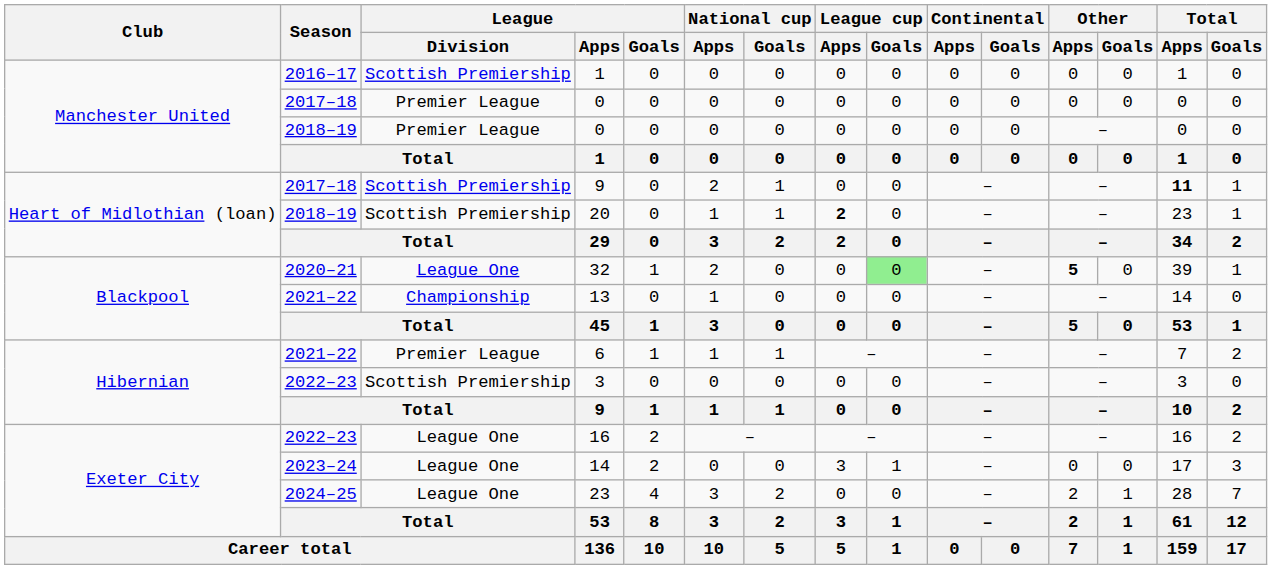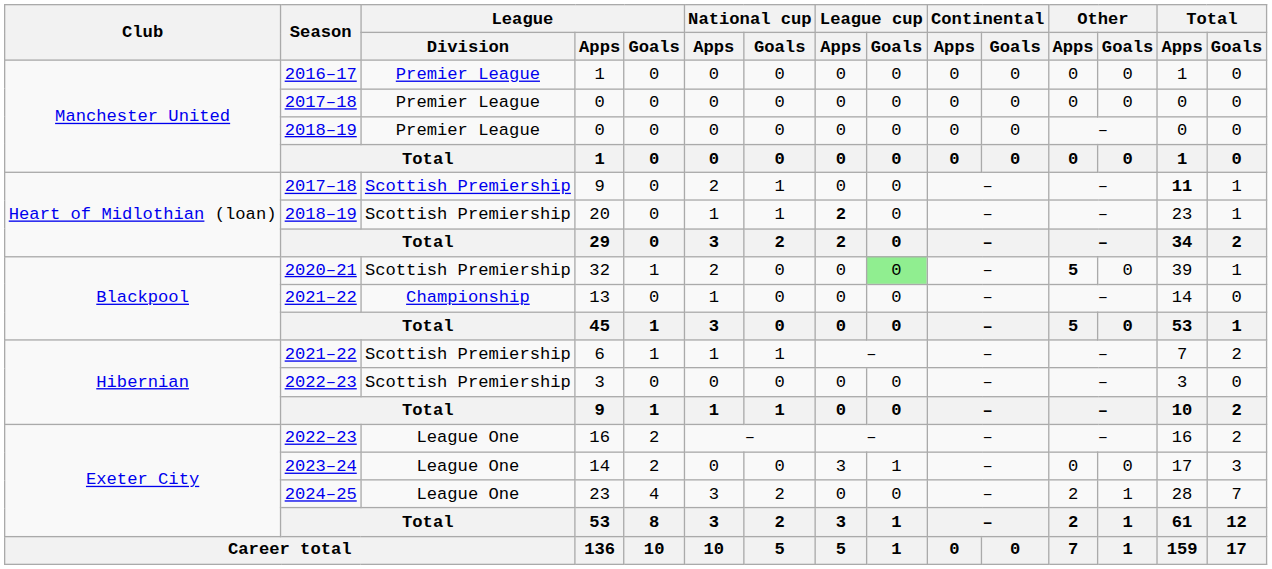2016–17 / 1 | League / Division: Scottish Premiership -> Premier League
32 | League / Division: League One -> Scottish Premiership
6 | League / Division: Premier League -> Scottish Premiership
